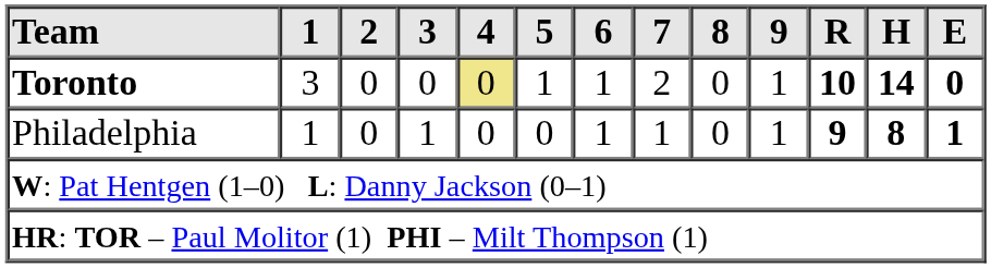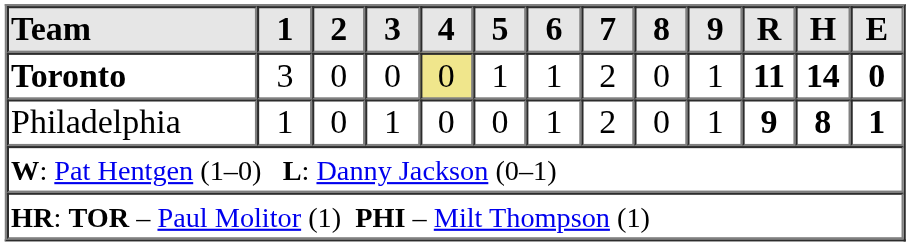Toronto | R: 10 -> 11
Philadelphia | 7: 1 -> 2
